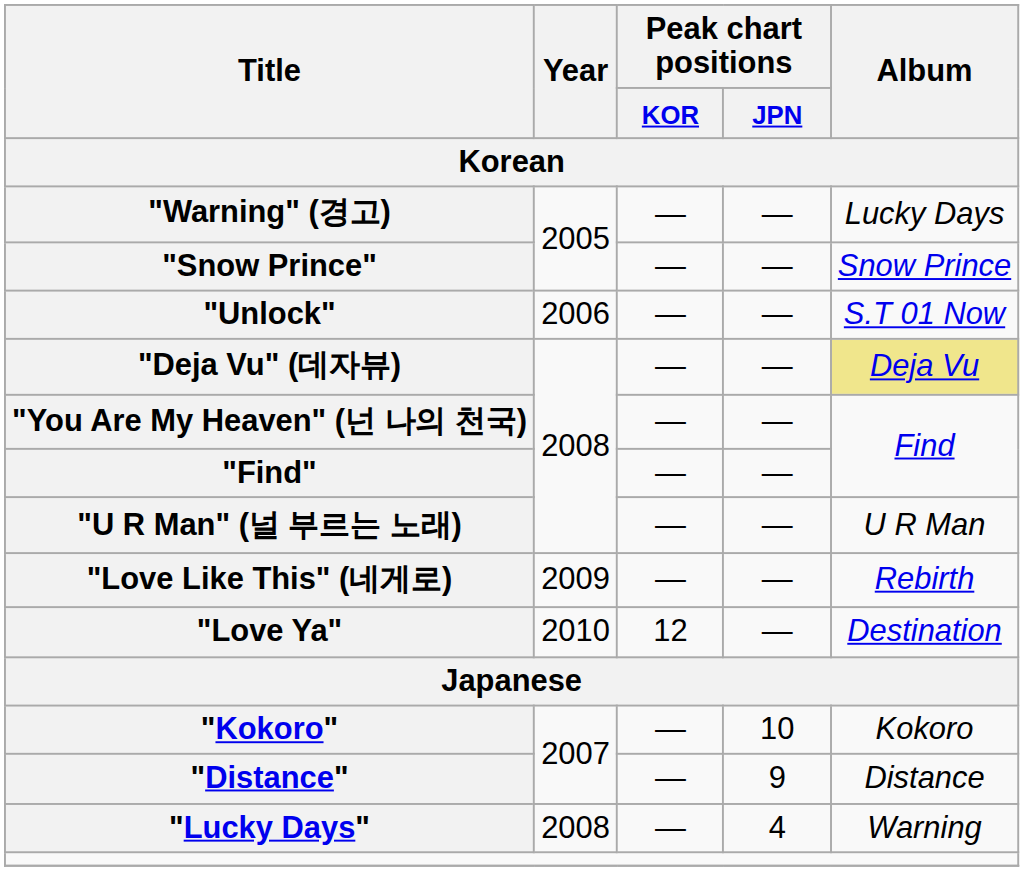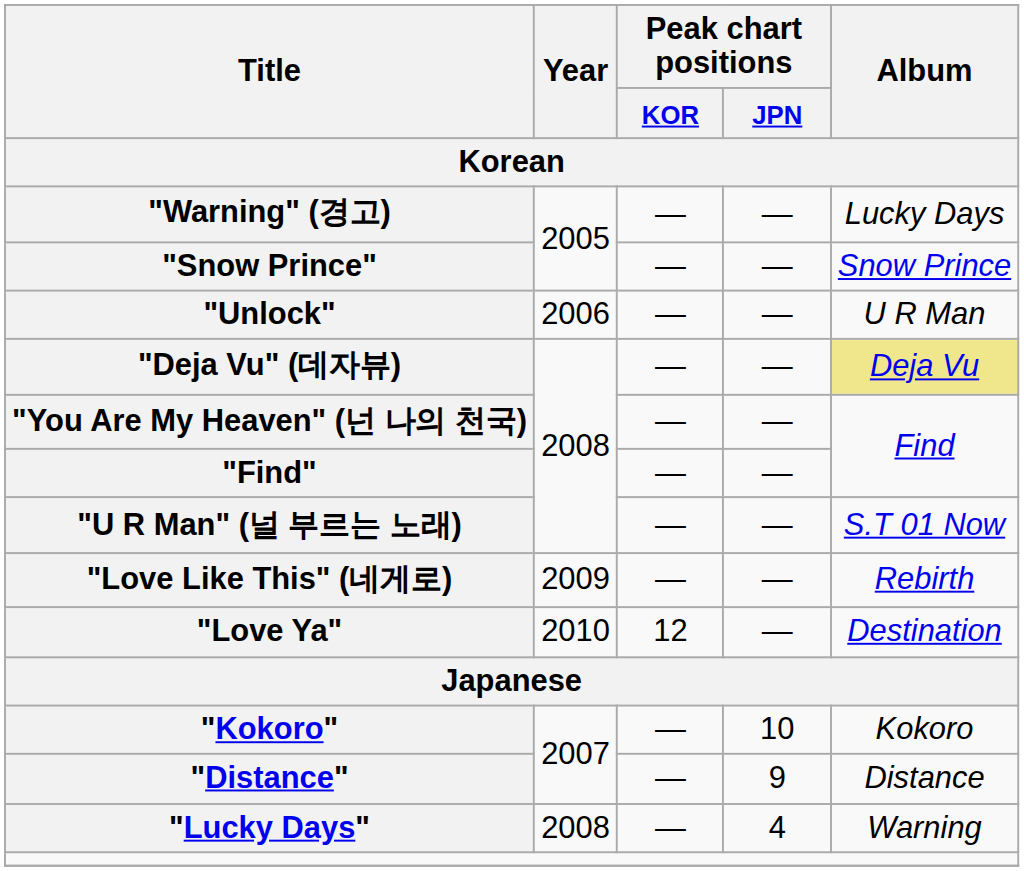"Unlock" | Album: S.T 01 Now -> U R Man
"U R Man" (널 부르는 노래) | Album: U R Man -> S.T 01 Now
